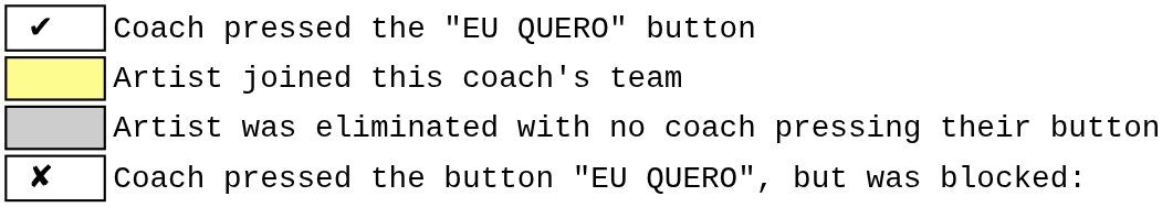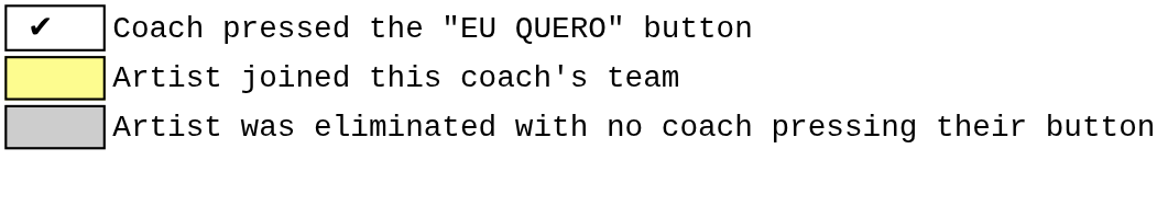- row: ✘ | Coach pressed the button "EU QUERO", but was blocked:
